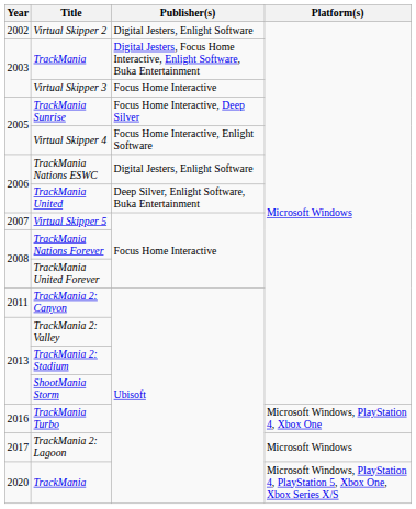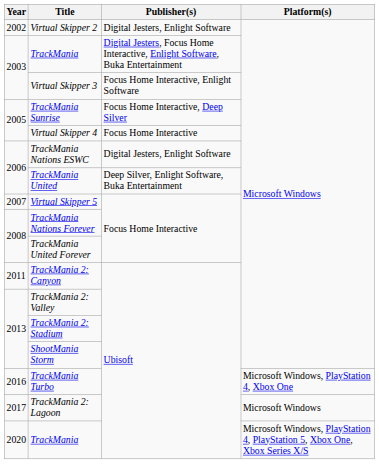Virtual Skipper 3 | Publisher(s): Focus Home Interactive -> Focus Home Interactive, Enlight Software
Virtual Skipper 4 | Publisher(s): Focus Home Interactive, Enlight Software -> Focus Home Interactive
